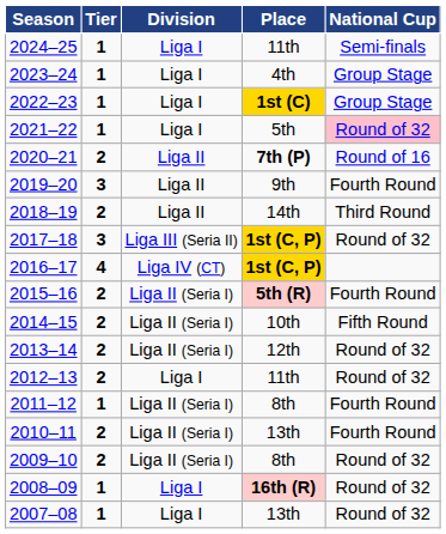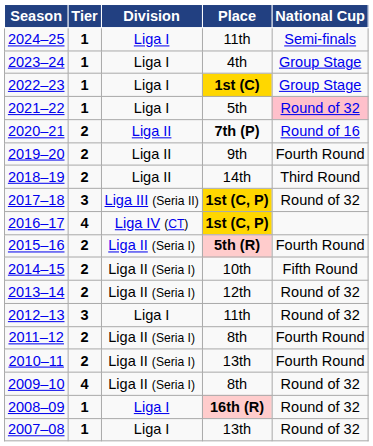2019–20 | Tier: 3 -> 2
2012–13 | Tier: 2 -> 3
2011–12 | Tier: 1 -> 2
2009–10 | Tier: 2 -> 4
